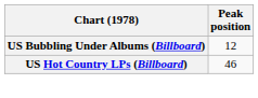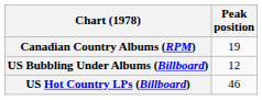+ row: Canadian Country Albums (RPM) | 19
